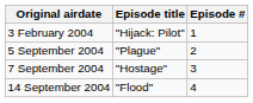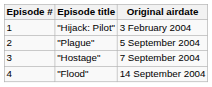columns swapped: Episode # <-> Original airdate
